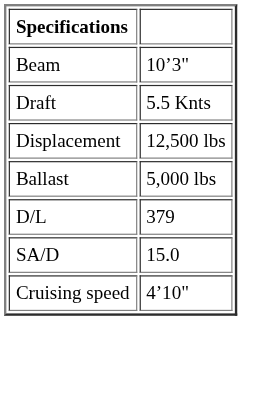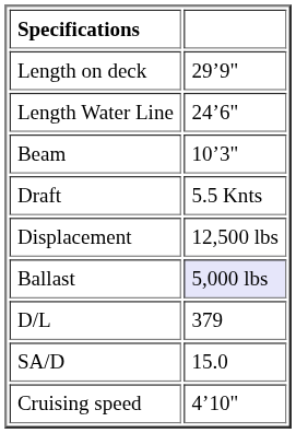+ row: Length on deck | 29’9"
+ row: Length Water Line | 24’6"
Ballast | column 2: no background -> lavender background
